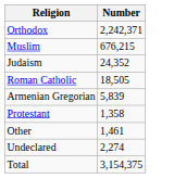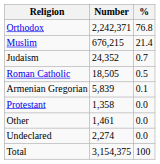+ column: % | 76.8 | 21.4 | 0.7 | 0.5 | 0.1 | 0.0 | 0.0 | 0.0 | 100
